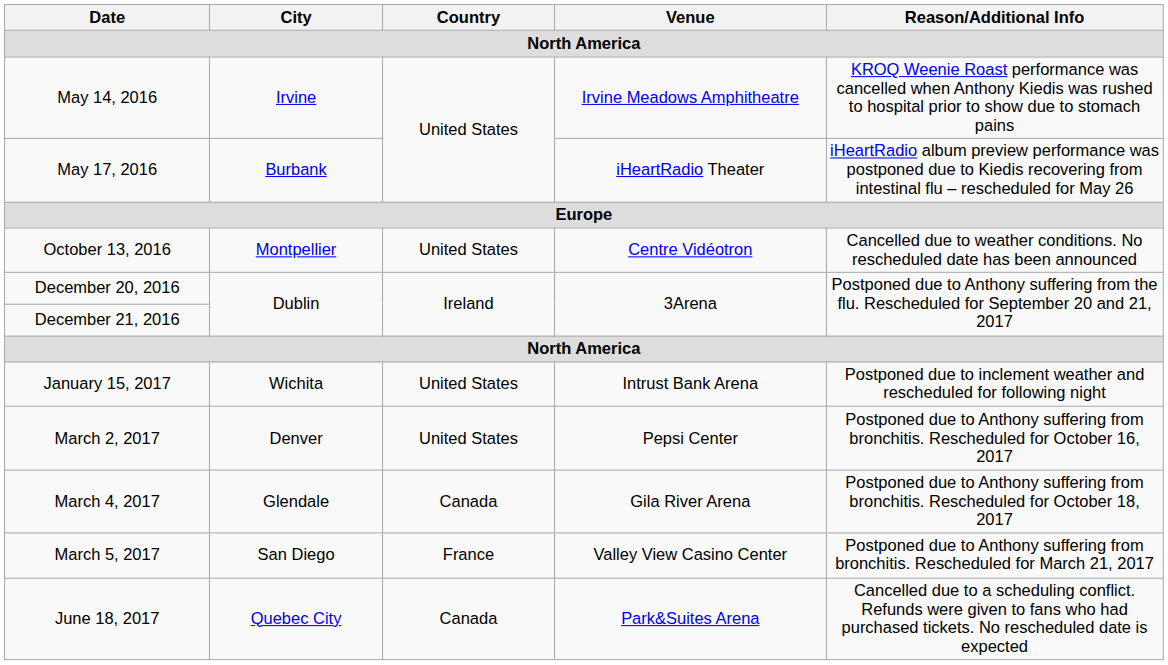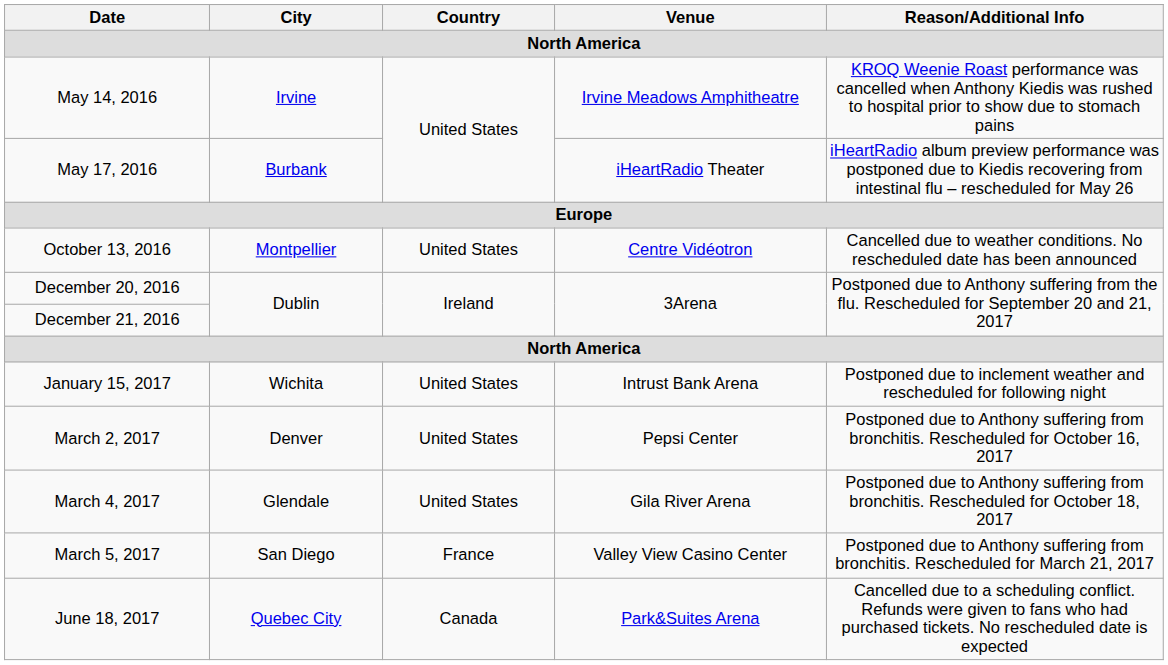March 4, 2017 | Country: Canada -> United States
